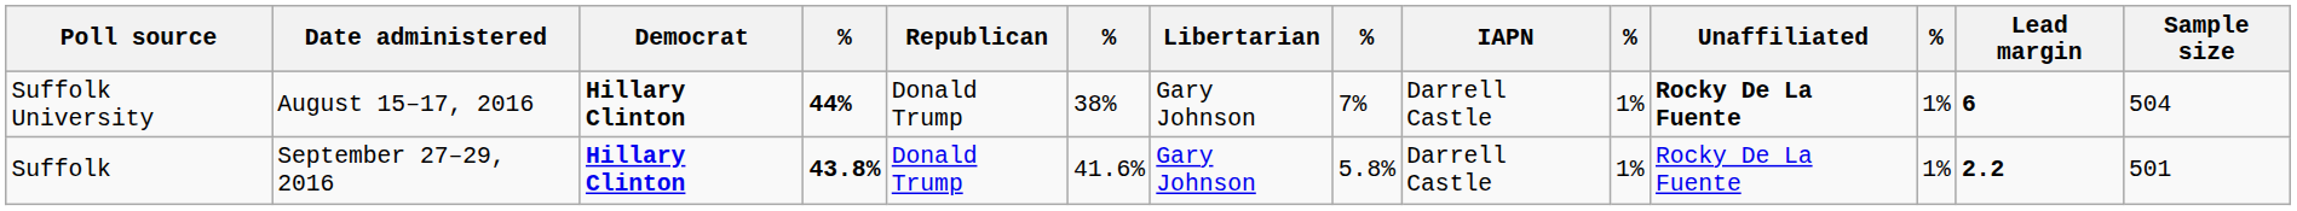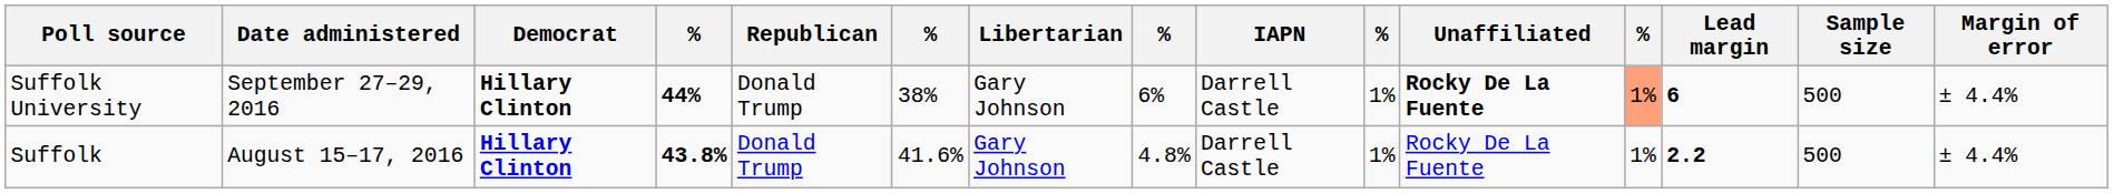+ column: Margin of error | ± 4.4% | ± 4.4%
Suffolk University | Date administered: August 15–17, 2016 -> September 27–29, 2016
Suffolk University | column 8: 7% -> 6%
Suffolk University | column 12: no background -> lightsalmon background
Suffolk University | Sample size: 504 -> 500
Suffolk | Date administered: September 27–29, 2016 -> August 15–17, 2016
Suffolk | column 8: 5.8% -> 4.8%
Suffolk | Sample size: 501 -> 500
